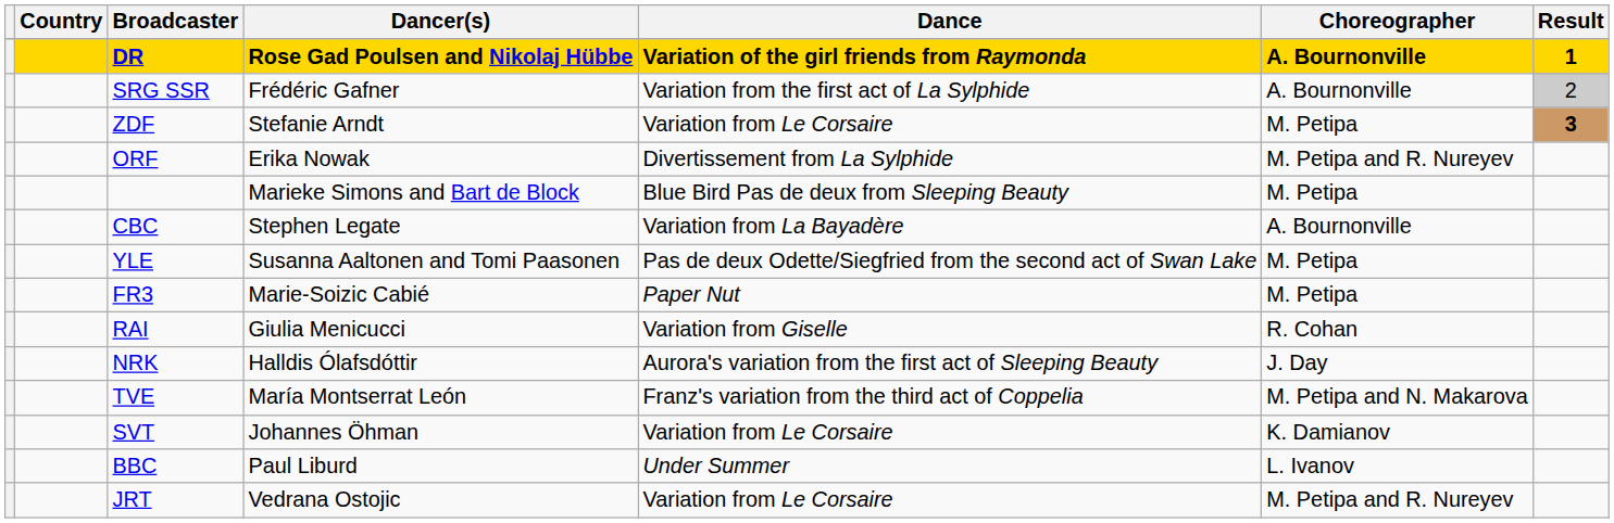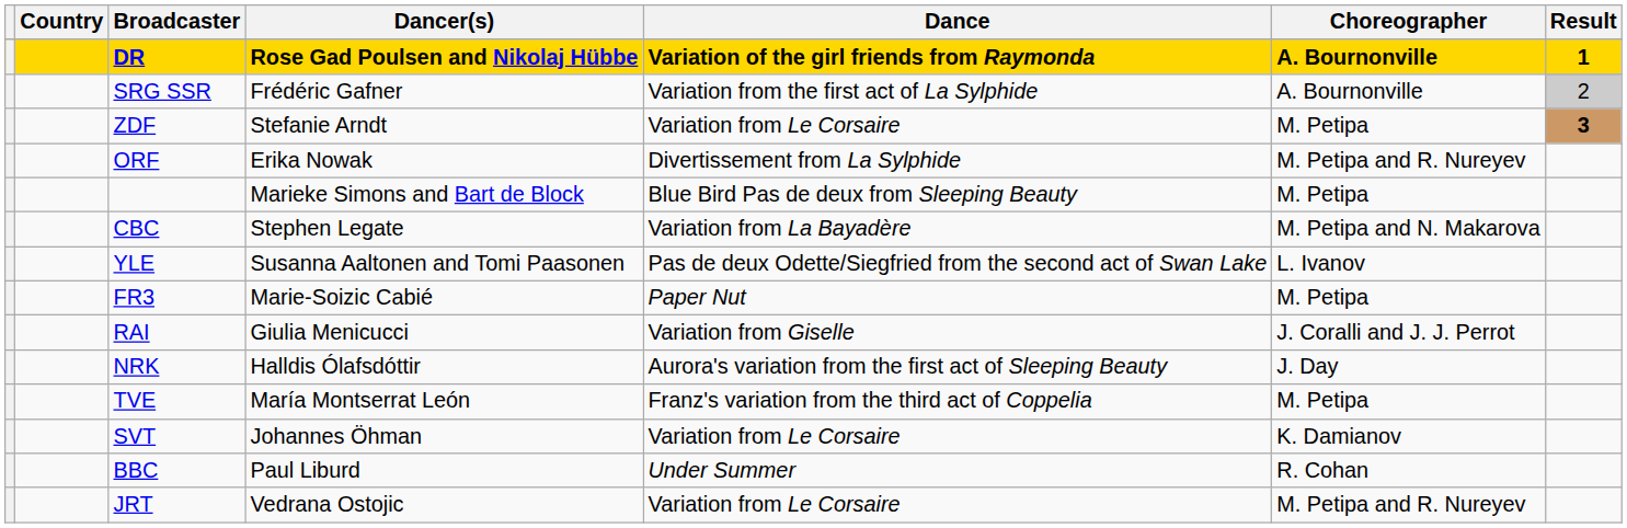CBC | Choreographer: A. Bournonville -> M. Petipa and N. Makarova
YLE | Choreographer: M. Petipa -> L. Ivanov
RAI | Choreographer: R. Cohan -> J. Coralli and J. J. Perrot
TVE | Choreographer: M. Petipa and N. Makarova -> M. Petipa
BBC | Choreographer: L. Ivanov -> R. Cohan
